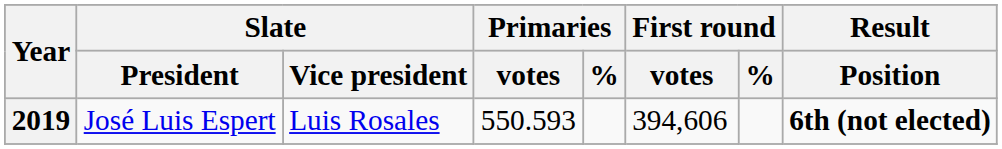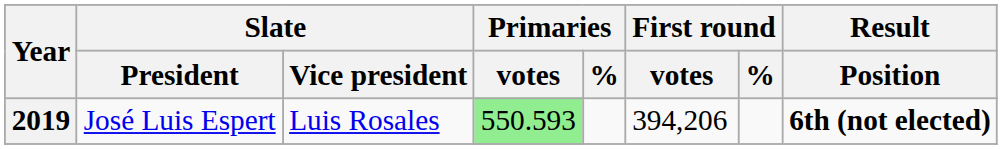2019 | Primaries / votes: no background -> lightgreen background
2019 | First round / votes: 394,606 -> 394,206
